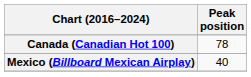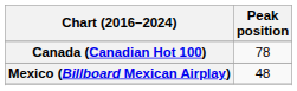Mexico (Billboard Mexican Airplay) | Peak position: 40 -> 48
